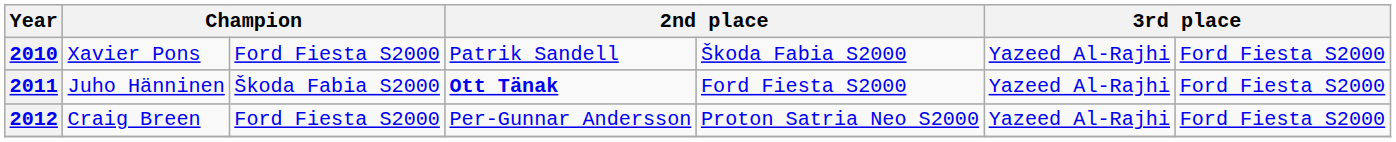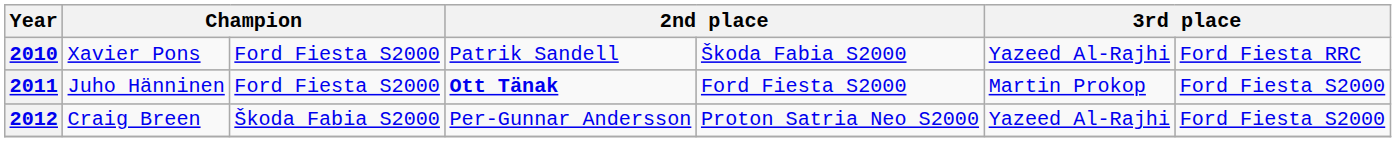2010 | column 7: Ford Fiesta S2000 -> Ford Fiesta RRC
2011 | column 3: Škoda Fabia S2000 -> Ford Fiesta S2000
2011 | column 6: Yazeed Al-Rajhi -> Martin Prokop
2012 | column 3: Ford Fiesta S2000 -> Škoda Fabia S2000
